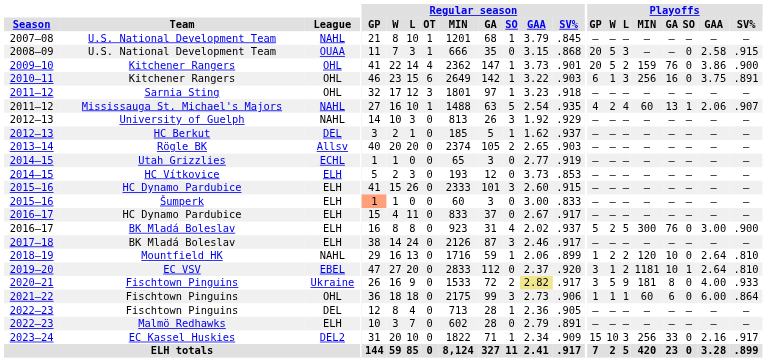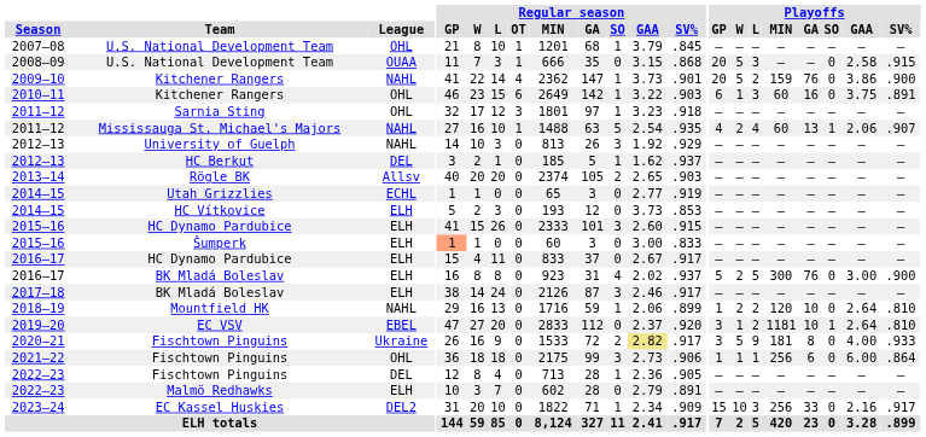2007–08 | League: NAHL -> OHL
2009–10 | League: OHL -> NAHL
2010–11 | Playoffs / MIN: 256 -> 60
2021–22 | Playoffs / MIN: 60 -> 256
